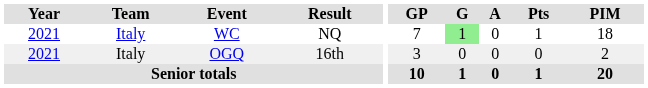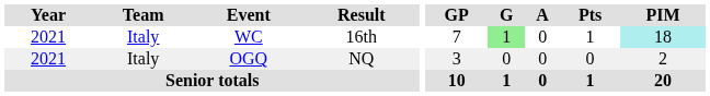WC | Result: NQ -> 16th
WC | PIM: no background -> paleturquoise background
OGQ | Result: 16th -> NQ
